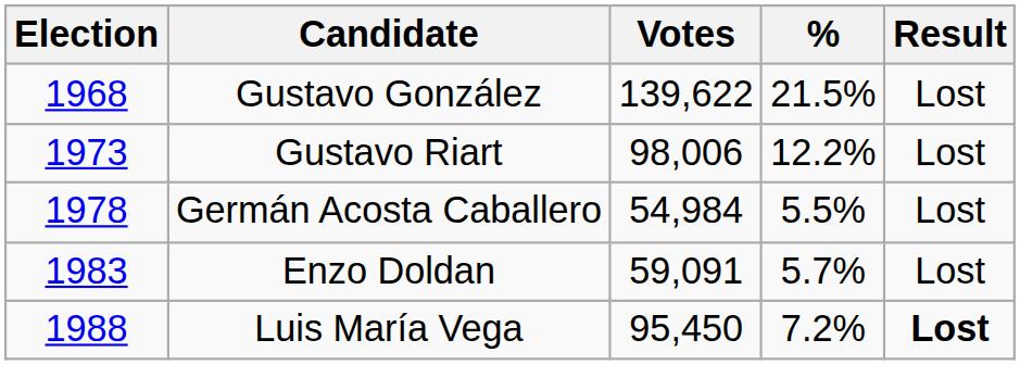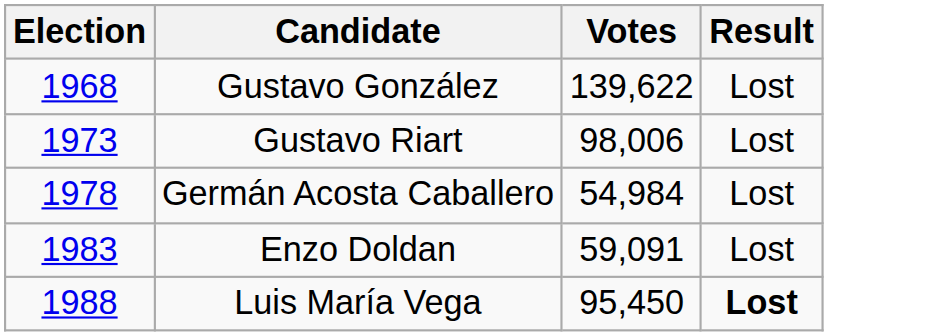- column: % | 21.5% | 12.2% | 5.5% | 5.7% | 7.2%
